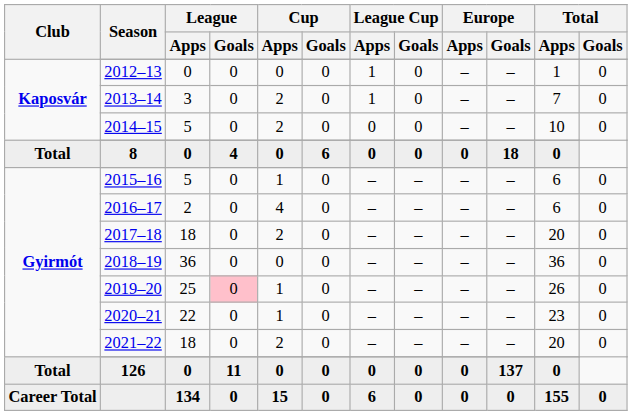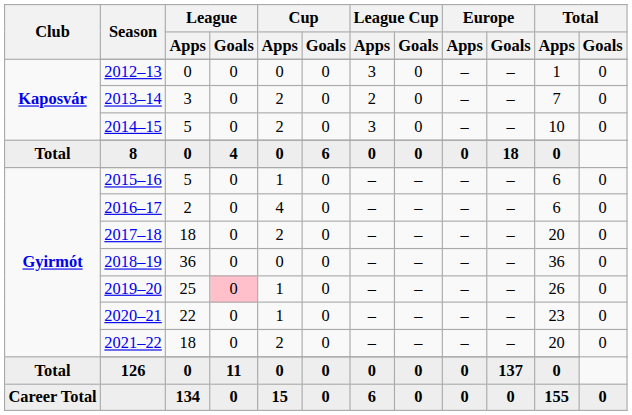2012–13 | League Cup / Apps: 1 -> 3
2013–14 | League Cup / Apps: 1 -> 2
2014–15 | League Cup / Apps: 0 -> 3
